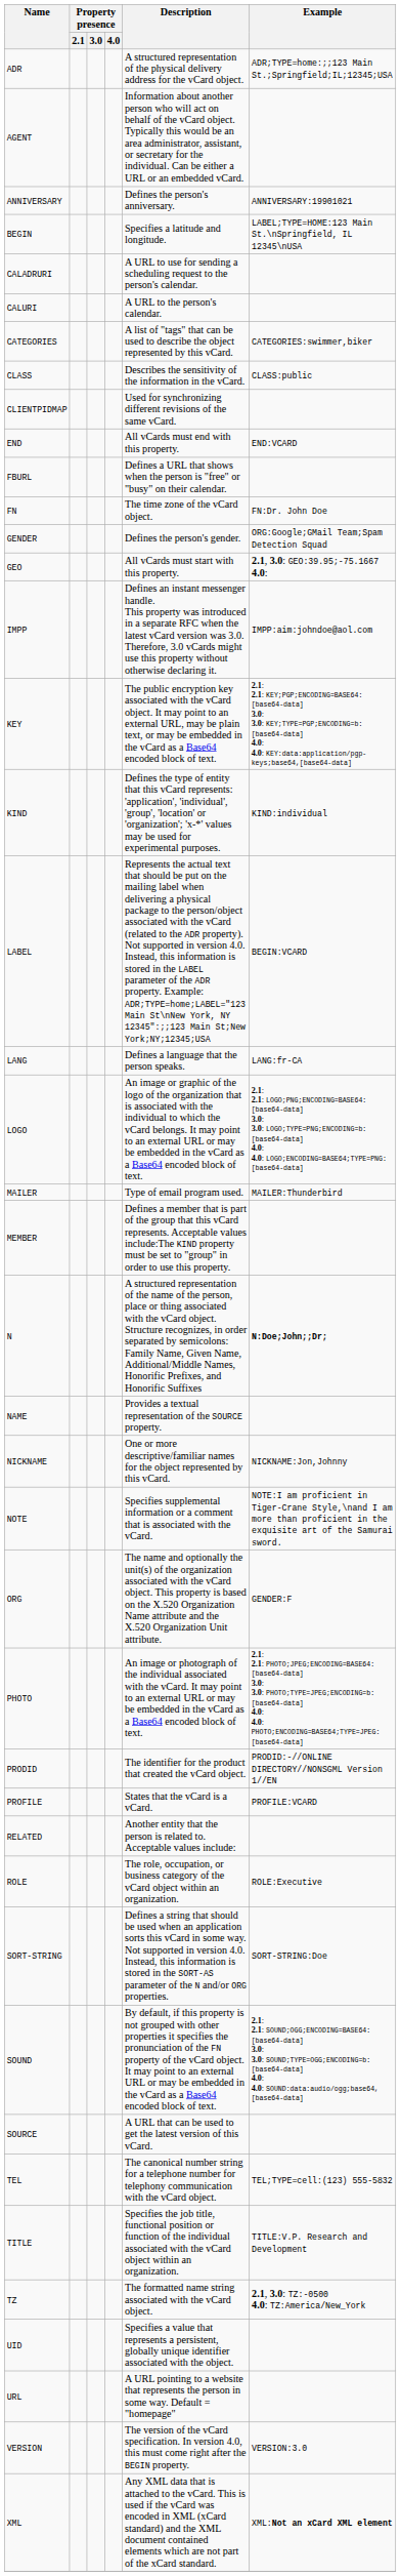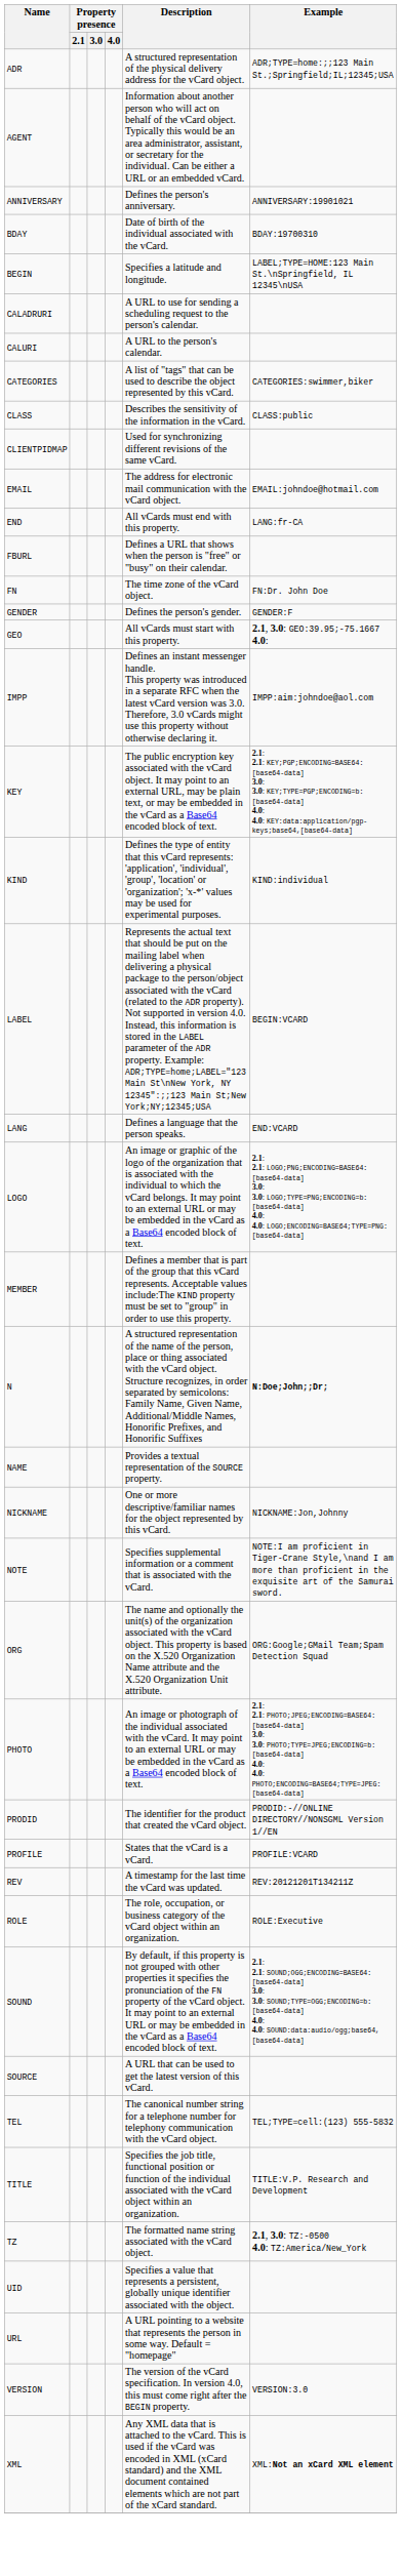+ row: BDAY | Date of birth of the individual associated with the vCard. | BDAY:19700310
+ row: EMAIL | The address for electronic mail communication with the vCard object. | EMAIL:johndoe@hotmail.com
END | Example: END:VCARD -> LANG:fr-CA
GENDER | Example: ORG:Google;GMail Team;Spam Detection Squad -> GENDER:F
LANG | Example: LANG:fr-CA -> END:VCARD
- row: MAILER | Type of email program used. | MAILER:Thunderbird
ORG | Example: GENDER:F -> ORG:Google;GMail Team;Spam Detection Squad
- row: RELATED | Another entity that the person is related to. Acceptable values include:
+ row: REV | A timestamp for the last time the vCard was updated. | REV:20121201T134211Z
- row: SORT-STRING | Defines a string that should be used when an application sorts this vCard in some way. Not supported in version 4.0. Instead, this information is stored in the SORT-AS parameter of the N and/or ORG properties. | SORT-STRING:Doe
